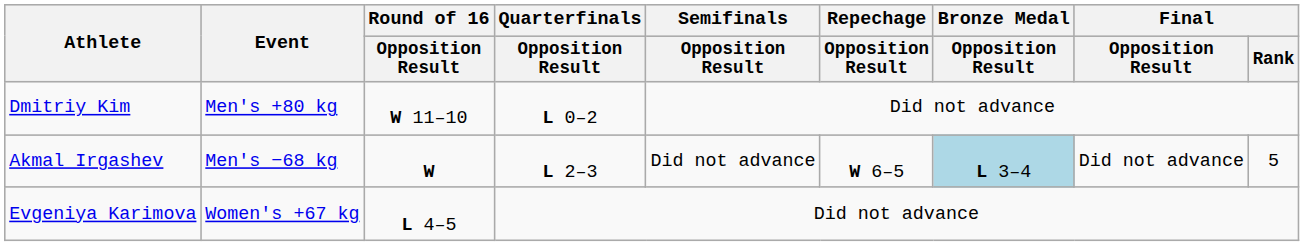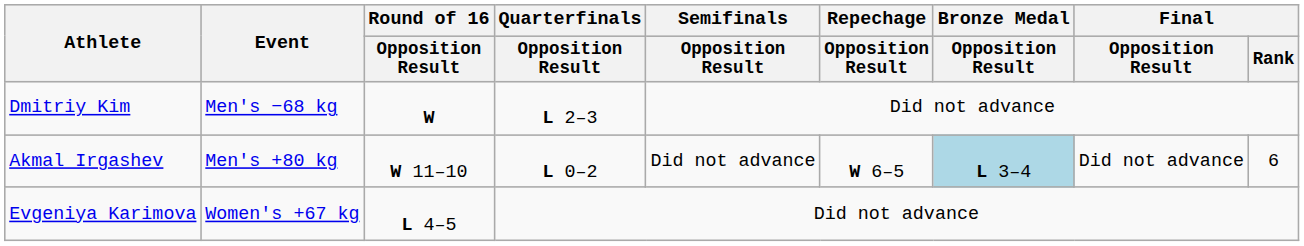Dmitriy Kim | Event: Men's +80 kg -> Men's −68 kg
Dmitriy Kim | Round of 16 / Opposition Result: W 11–10 -> W
Dmitriy Kim | Quarterfinals / Opposition Result: L 0–2 -> L 2–3
Akmal Irgashev | Event: Men's −68 kg -> Men's +80 kg
Akmal Irgashev | Round of 16 / Opposition Result: W -> W 11–10
Akmal Irgashev | Quarterfinals / Opposition Result: L 2–3 -> L 0–2
Akmal Irgashev | Final / Rank: 5 -> 6
